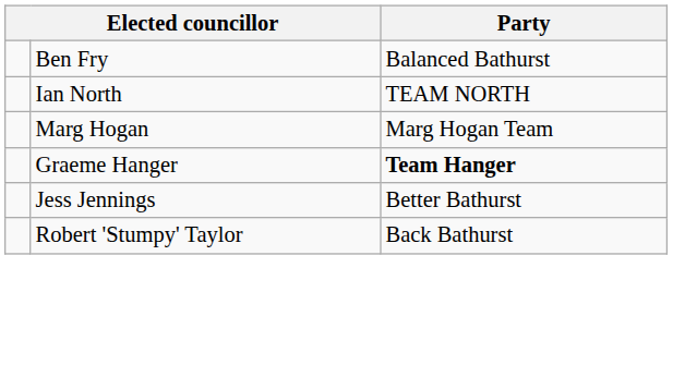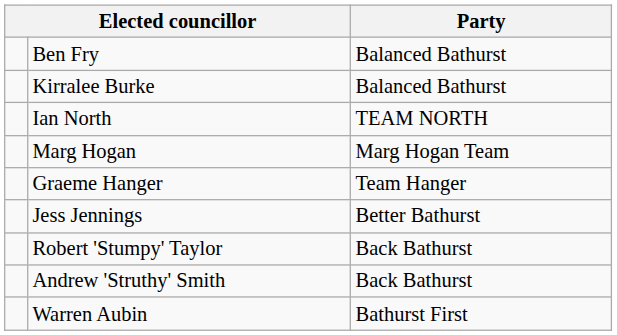+ row: Kirralee Burke | Balanced Bathurst
Graeme Hanger | Party: bold -> normal
+ row: Andrew 'Struthy' Smith | Back Bathurst
+ row: Warren Aubin | Bathurst First
